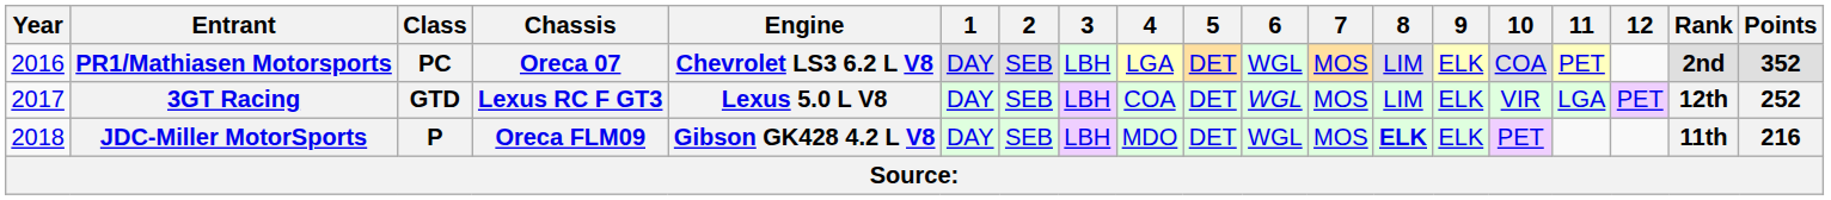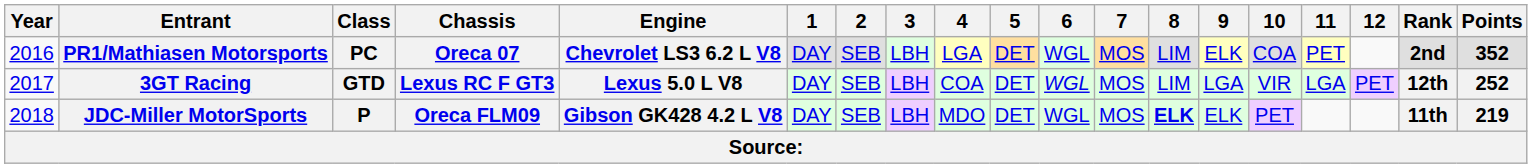3GT Racing | 9: ELK -> LGA
JDC-Miller MotorSports | Points: 216 -> 219
